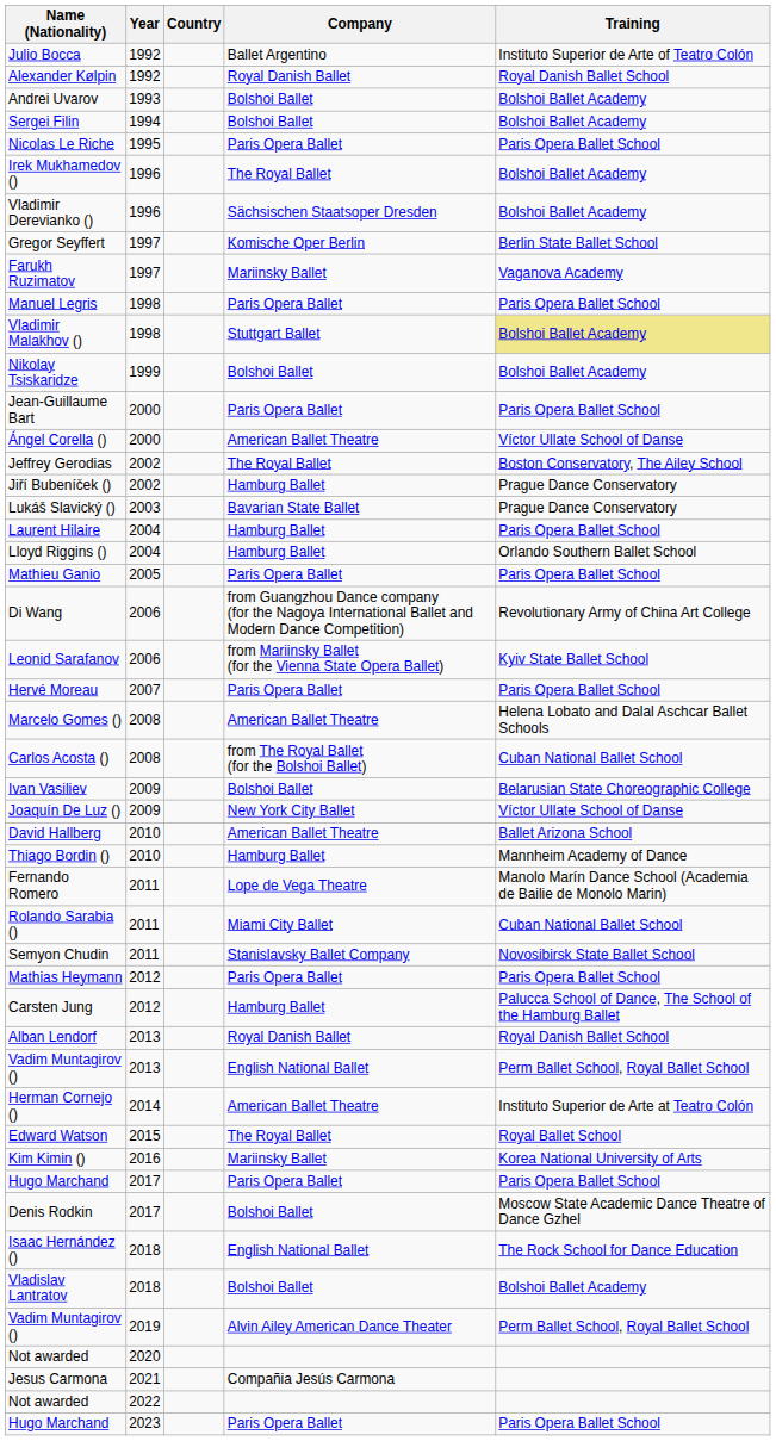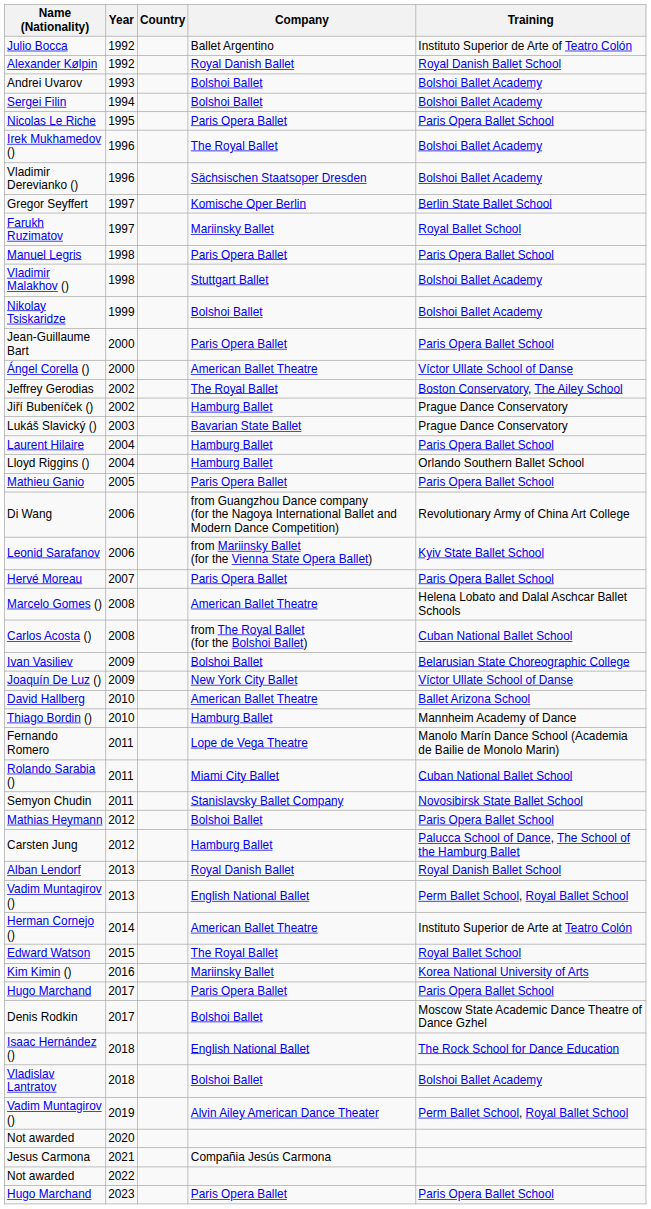Farukh Ruzimatov | Training: Vaganova Academy -> Royal Ballet School
Vladimir Malakhov () | Training: khaki background -> no background
Mathias Heymann | Company: Paris Opera Ballet -> Bolshoi Ballet
